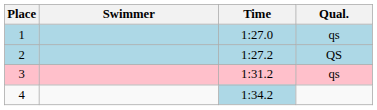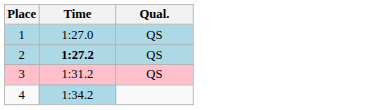- column: Swimmer
1 | Qual.: qs -> QS
2 | Time: normal -> bold
3 | Qual.: qs -> QS
